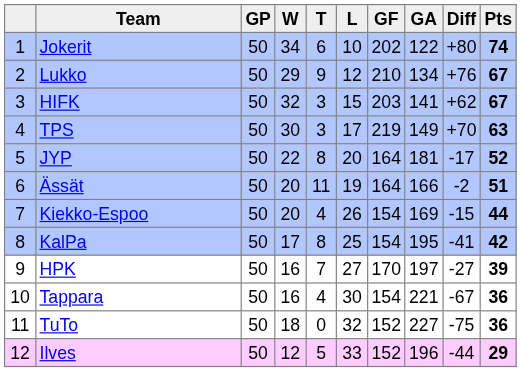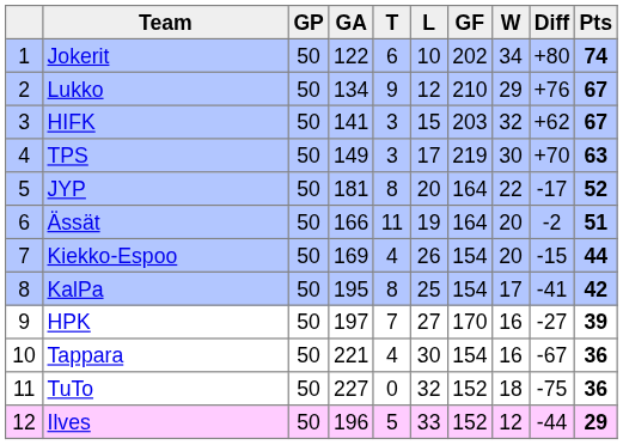columns swapped: W <-> GA
